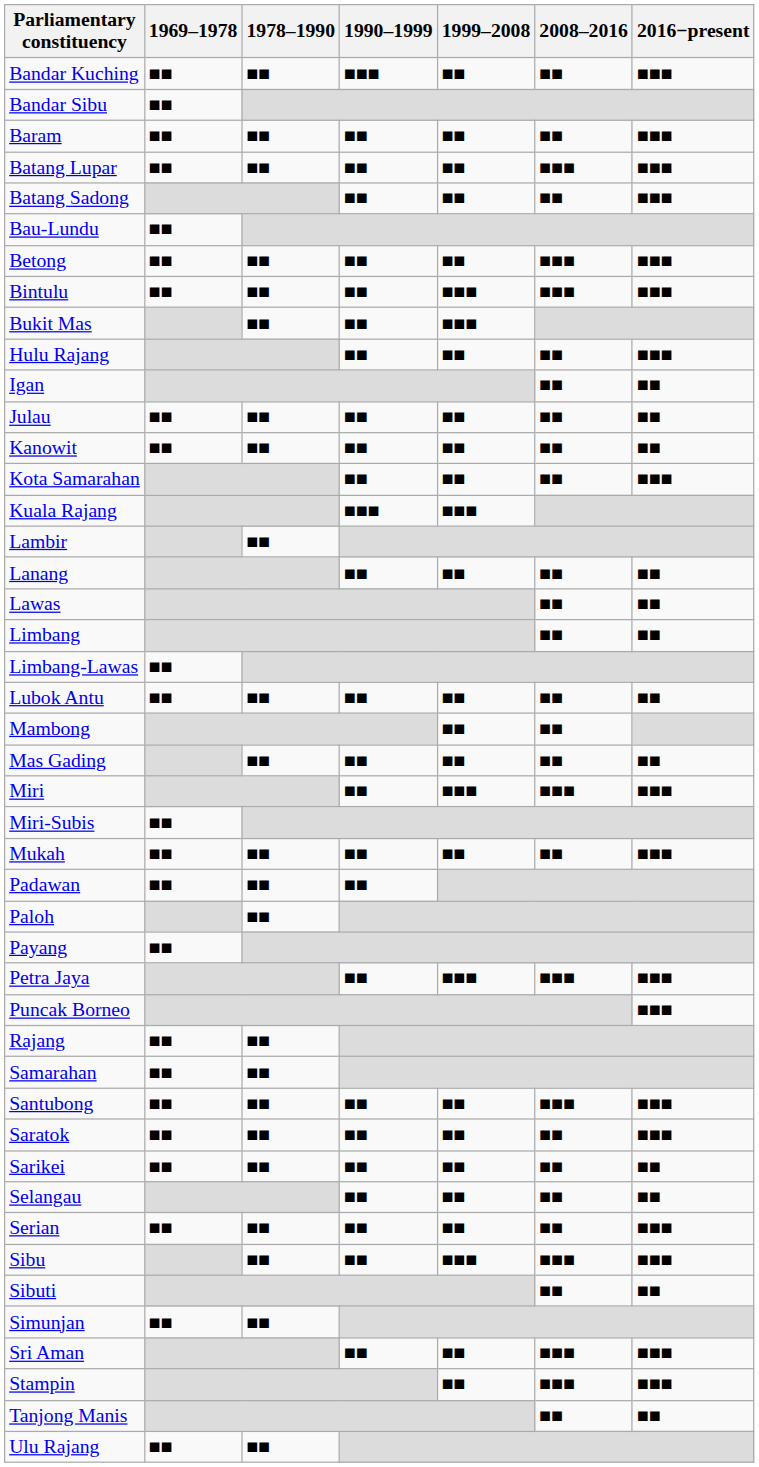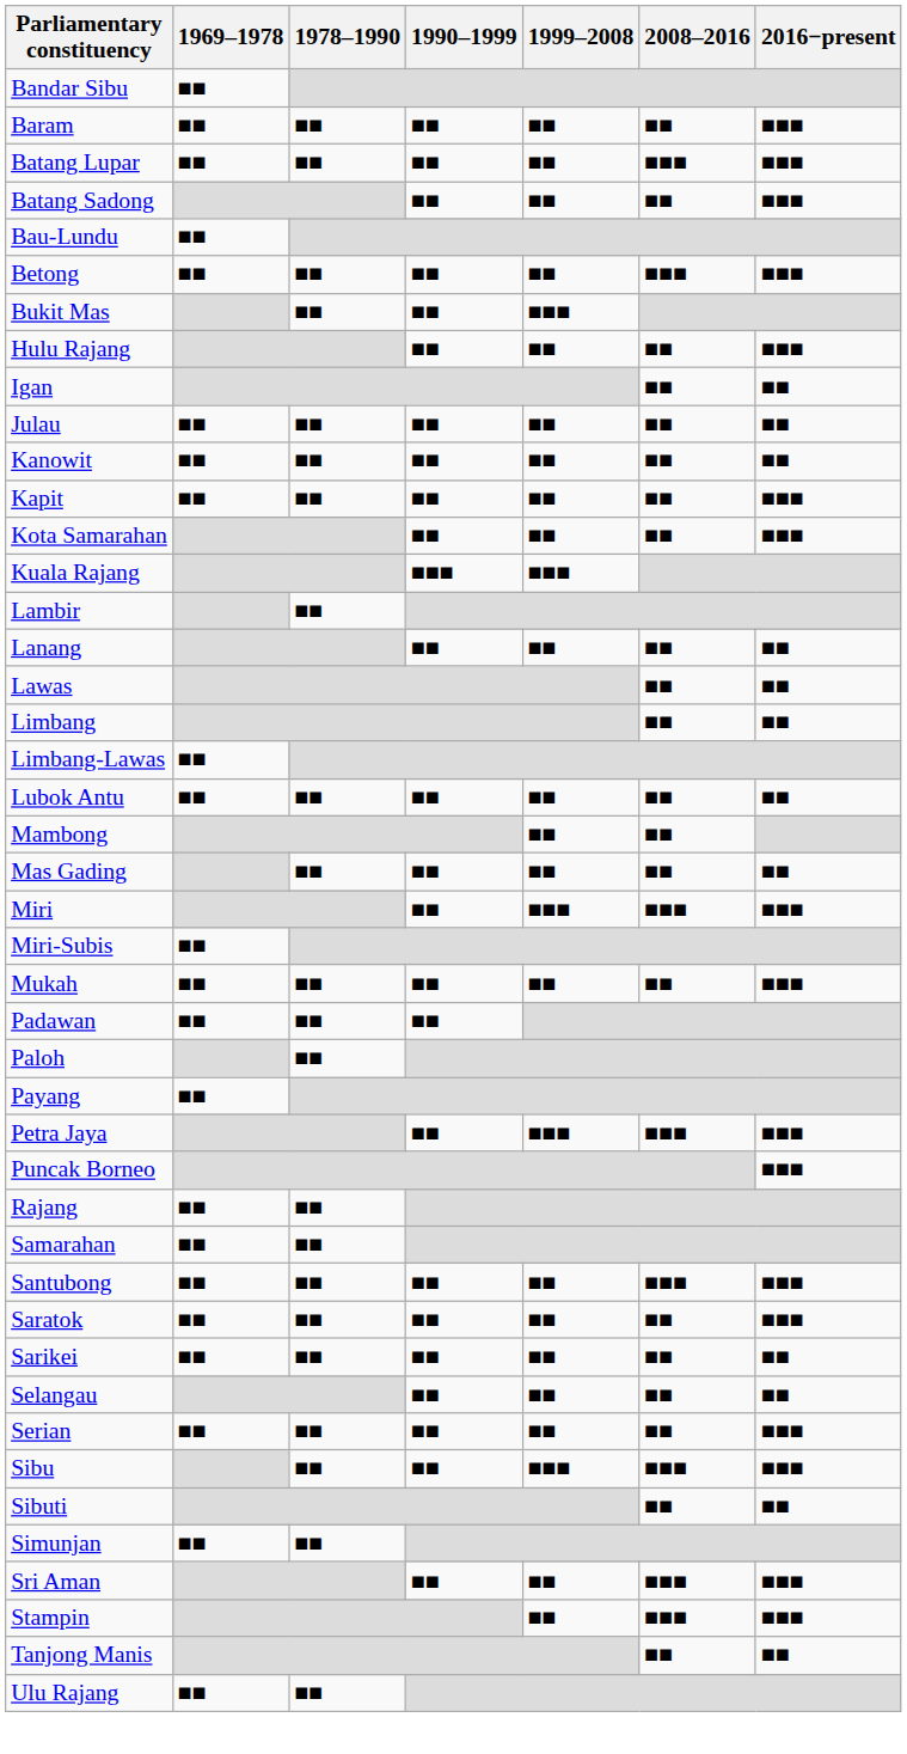- row: Bandar Kuching | ■■ | ■■ | ■■■ | ■■ | ■■ | ■■■
- row: Bintulu | ■■ | ■■ | ■■ | ■■■ | ■■■ | ■■■
+ row: Kapit | ■■ | ■■ | ■■ | ■■ | ■■ | ■■■
